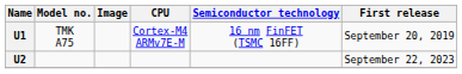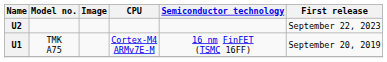rows swapped: U1 <-> U2
